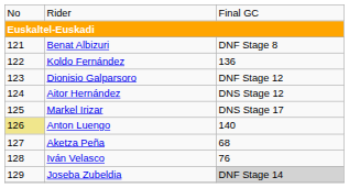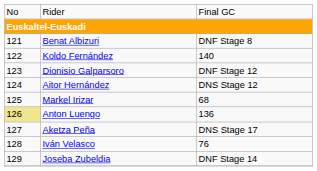Koldo Fernández | column 3: 136 -> 140
Markel Irizar | column 3: DNS Stage 17 -> 68
Anton Luengo | column 3: 140 -> 136
Aketza Peña | column 3: 68 -> DNS Stage 17
Joseba Zubeldia | column 3: lightgrey background -> no background
